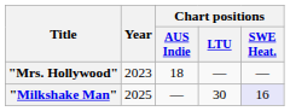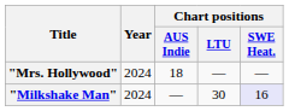"Mrs. Hollywood" | Year: 2023 -> 2024
"Milkshake Man" | Year: 2025 -> 2024
